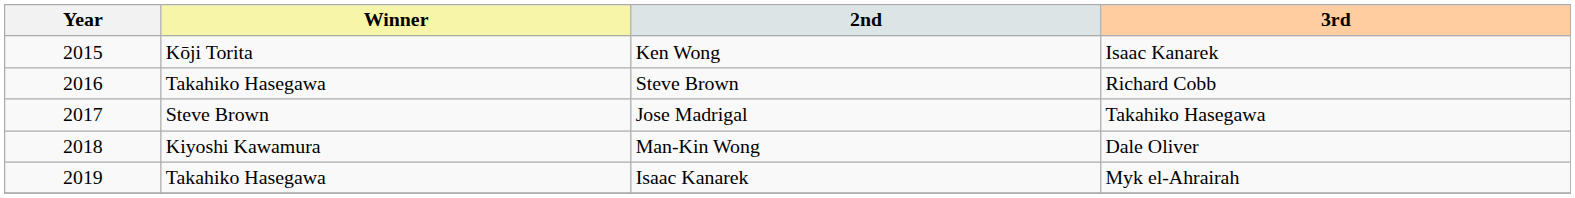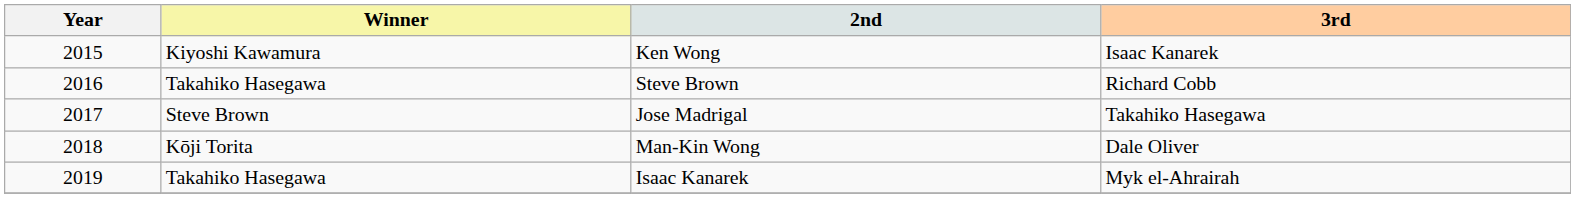Ken Wong | Winner: Kōji Torita -> Kiyoshi Kawamura
Man-Kin Wong | Winner: Kiyoshi Kawamura -> Kōji Torita
